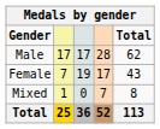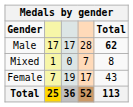Male | Total: normal -> bold
rows swapped: Female <-> Mixed
